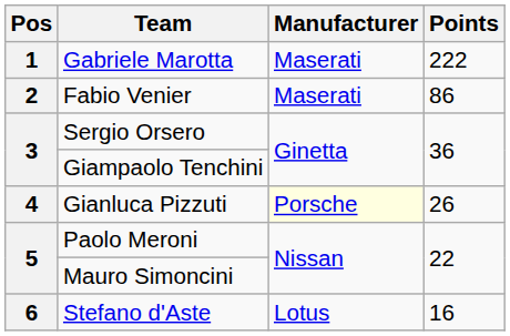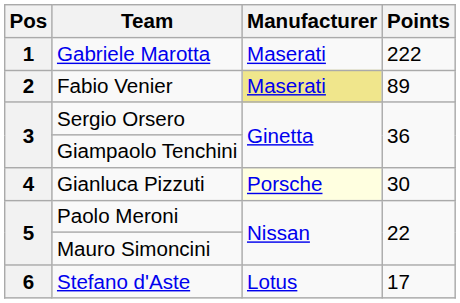Fabio Venier | Manufacturer: no background -> khaki background
Fabio Venier | Points: 86 -> 89
Gianluca Pizzuti | Points: 26 -> 30
Stefano d'Aste | Points: 16 -> 17
